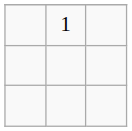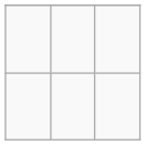- row: 1
